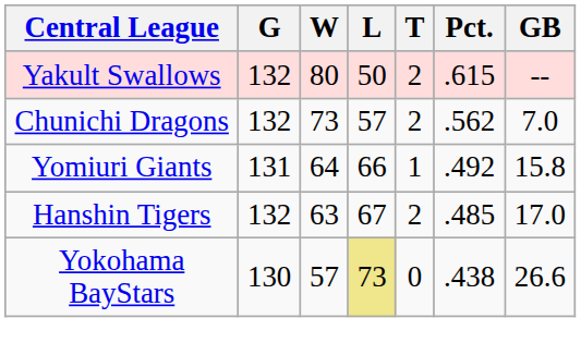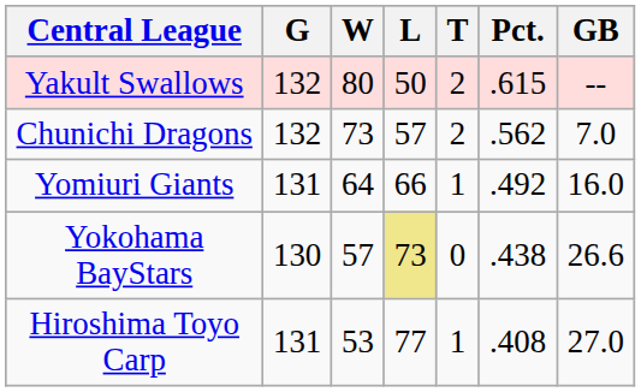Yomiuri Giants | GB: 15.8 -> 16.0
- row: Hanshin Tigers | 132 | 63 | 67 | 2 | .485 | 17.0
+ row: Hiroshima Toyo Carp | 131 | 53 | 77 | 1 | .408 | 27.0
